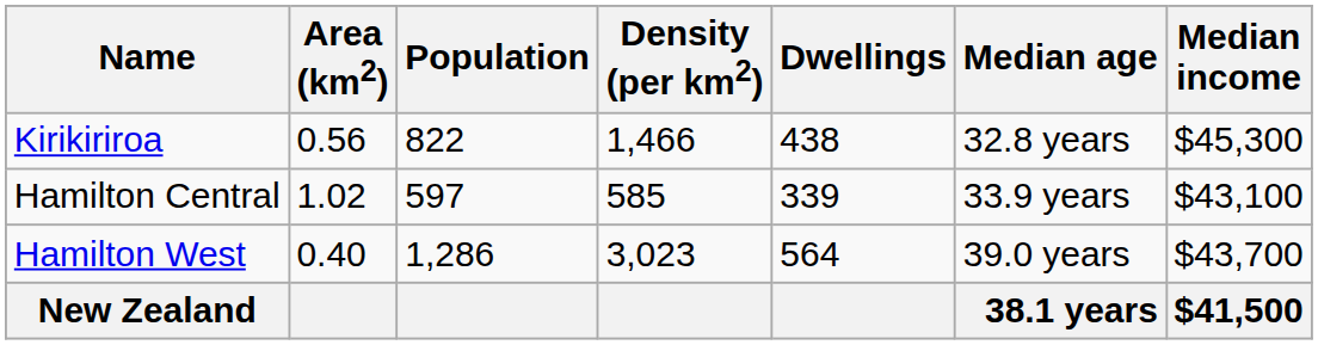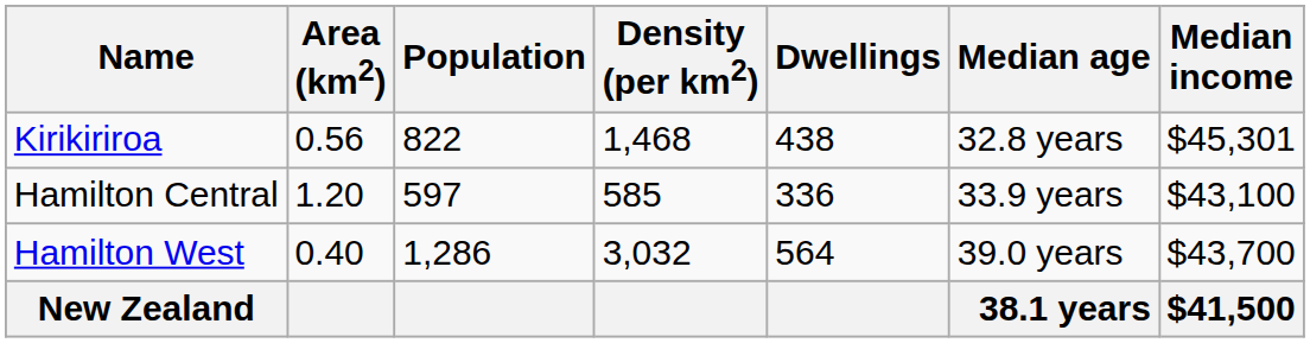Kirikiriroa | Density (per km2): 1,466 -> 1,468
Kirikiriroa | Median income: $45,300 -> $45,301
Hamilton Central | Area (km2): 1.02 -> 1.20
Hamilton Central | Dwellings: 339 -> 336
Hamilton West | Density (per km2): 3,023 -> 3,032
